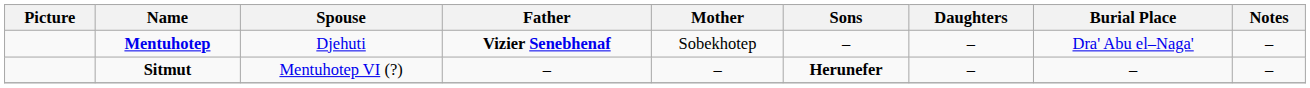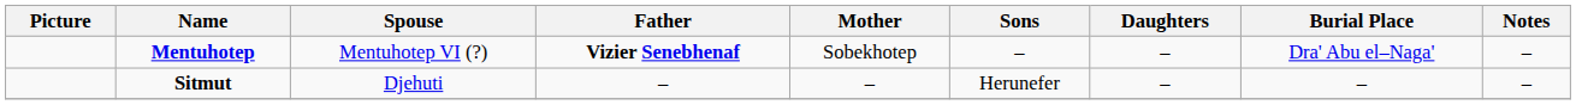Mentuhotep | Spouse: Djehuti -> Mentuhotep VI (?)
Sitmut | Spouse: Mentuhotep VI (?) -> Djehuti
Sitmut | Sons: bold -> normal
